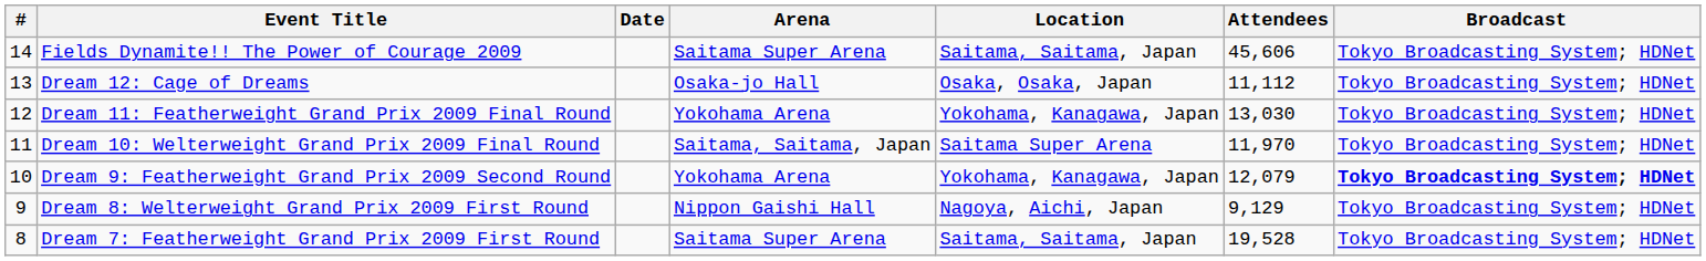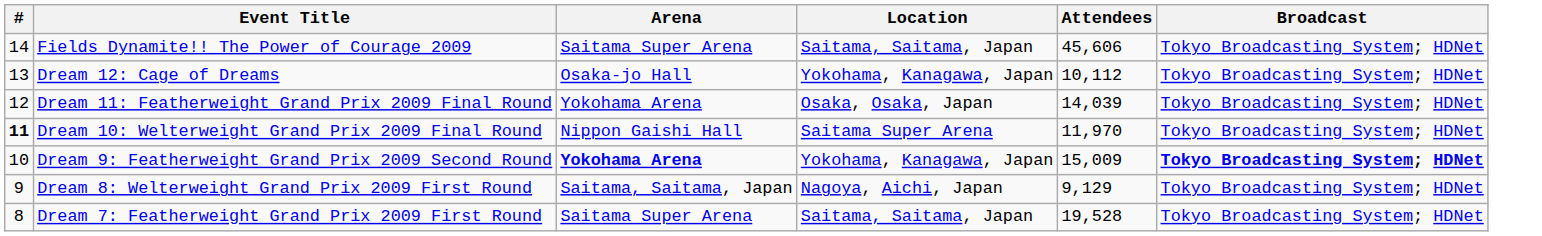- column: Date
Dream 12: Cage of Dreams | Location: Osaka, Osaka, Japan -> Yokohama, Kanagawa, Japan
Dream 12: Cage of Dreams | Attendees: 11,112 -> 10,112
Dream 11: Featherweight Grand Prix 2009 Final Round | Location: Yokohama, Kanagawa, Japan -> Osaka, Osaka, Japan
Dream 11: Featherweight Grand Prix 2009 Final Round | Attendees: 13,030 -> 14,039
Dream 10: Welterweight Grand Prix 2009 Final Round | #: normal -> bold
Dream 10: Welterweight Grand Prix 2009 Final Round | Arena: Saitama, Saitama, Japan -> Nippon Gaishi Hall
Dream 9: Featherweight Grand Prix 2009 Second Round | Arena: normal -> bold
Dream 9: Featherweight Grand Prix 2009 Second Round | Attendees: 12,079 -> 15,009
Dream 8: Welterweight Grand Prix 2009 First Round | Arena: Nippon Gaishi Hall -> Saitama, Saitama, Japan
